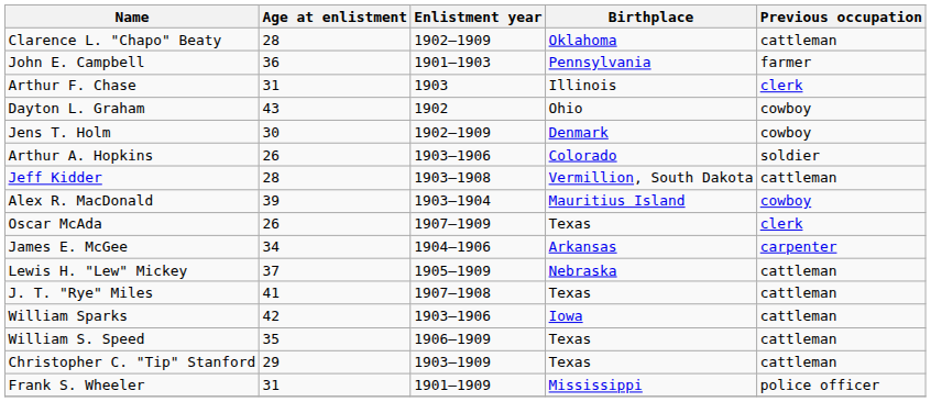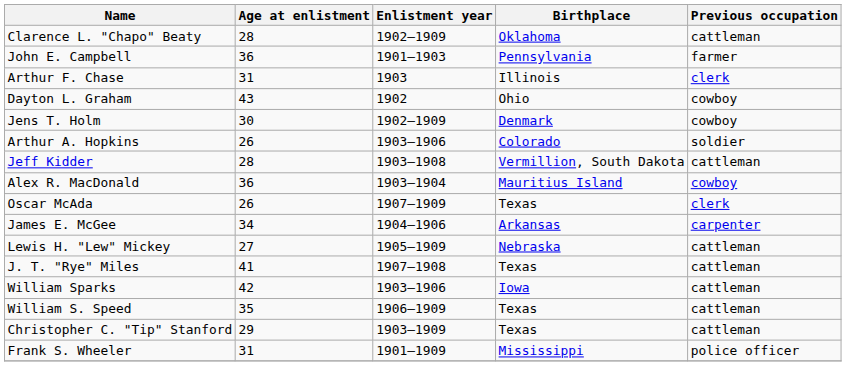Alex R. MacDonald | Age at enlistment: 39 -> 36
Lewis H. "Lew" Mickey | Age at enlistment: 37 -> 27
